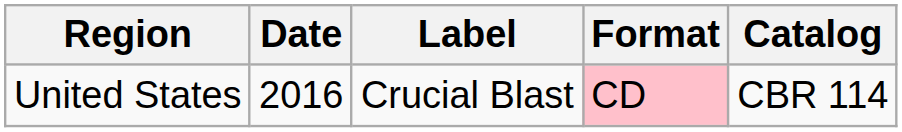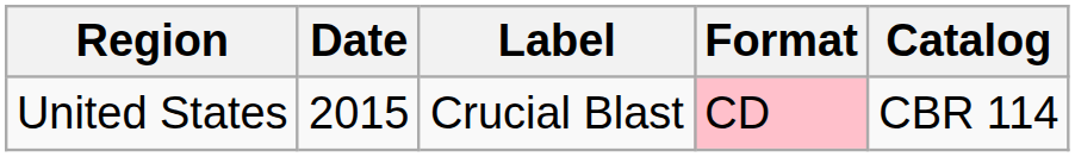United States | Date: 2016 -> 2015
